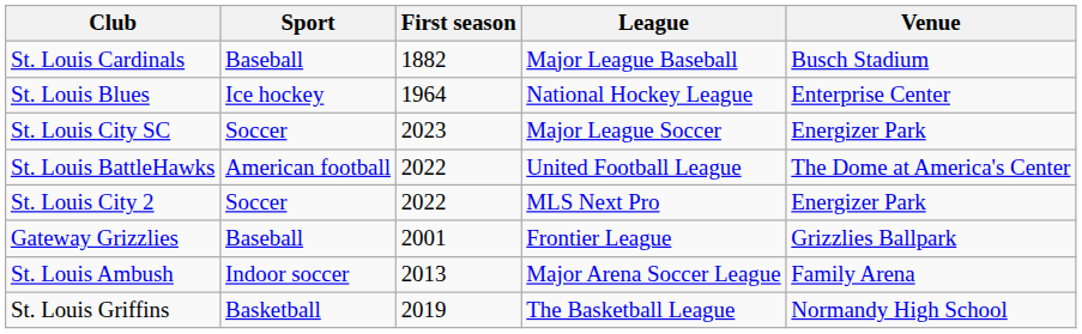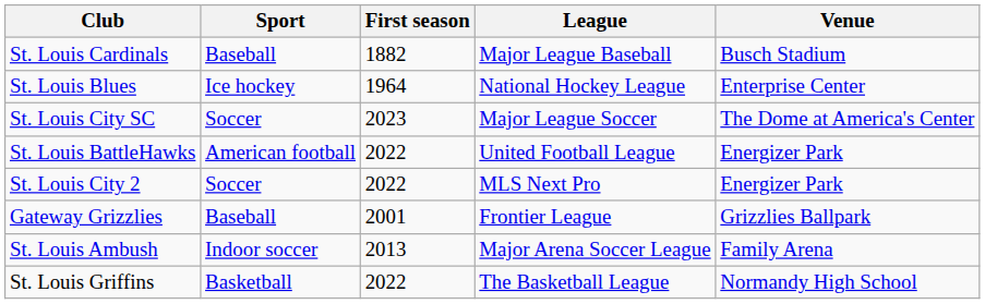St. Louis City SC | Venue: Energizer Park -> The Dome at America's Center
St. Louis BattleHawks | Venue: The Dome at America's Center -> Energizer Park
St. Louis Griffins | First season: 2019 -> 2022
